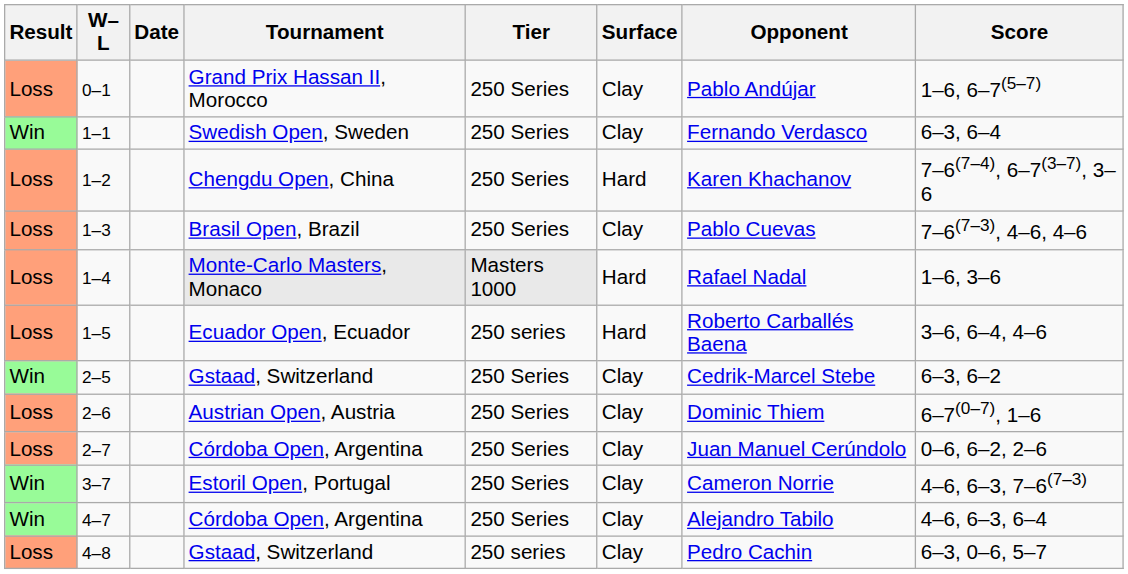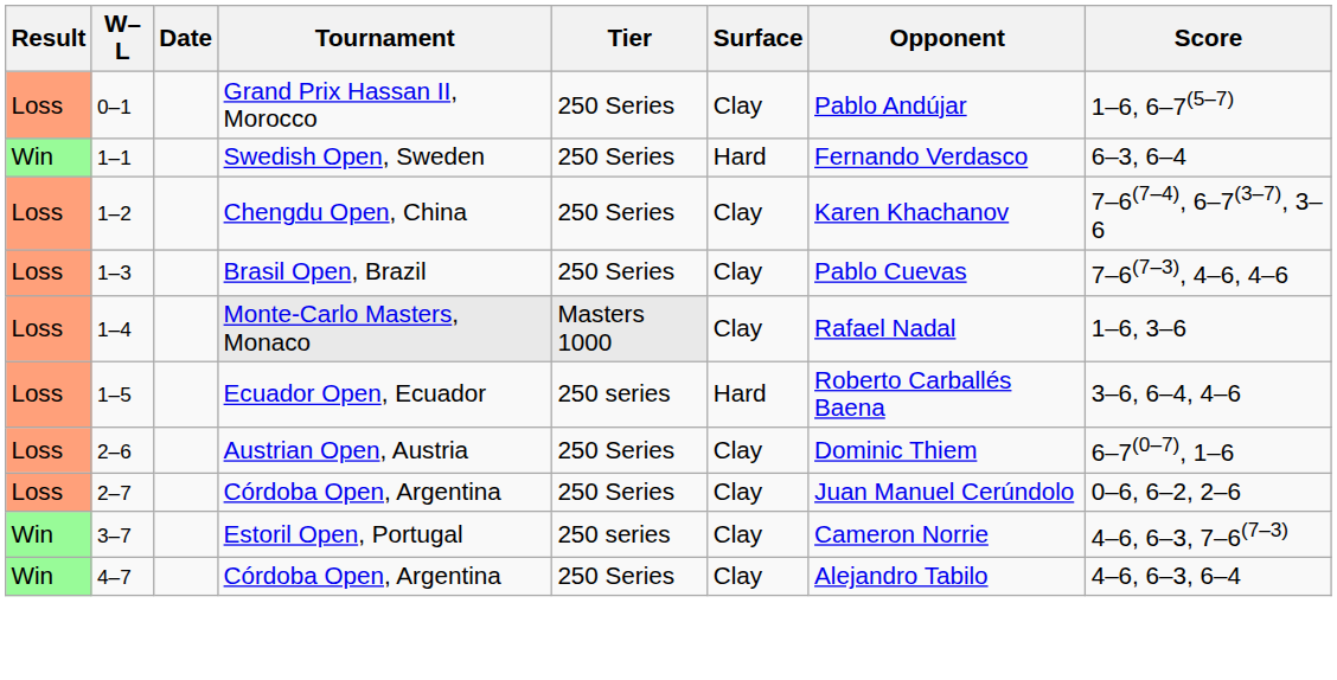1–1 | Surface: Clay -> Hard
1–2 | Surface: Hard -> Clay
1–4 | Surface: Hard -> Clay
- row: Win | 2–5 | Gstaad, Switzerland | 250 Series | Clay | Cedrik-Marcel Stebe | 6–3, 6–2
3–7 | Tier: 250 Series -> 250 series
- row: Loss | 4–8 | Gstaad, Switzerland | 250 series | Clay | Pedro Cachin | 6–3, 0–6, 5–7
